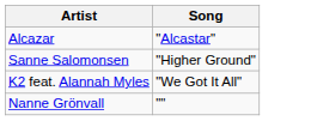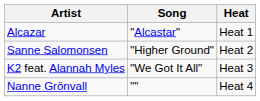+ column: Heat | Heat 1 | Heat 2 | Heat 3 | Heat 4
